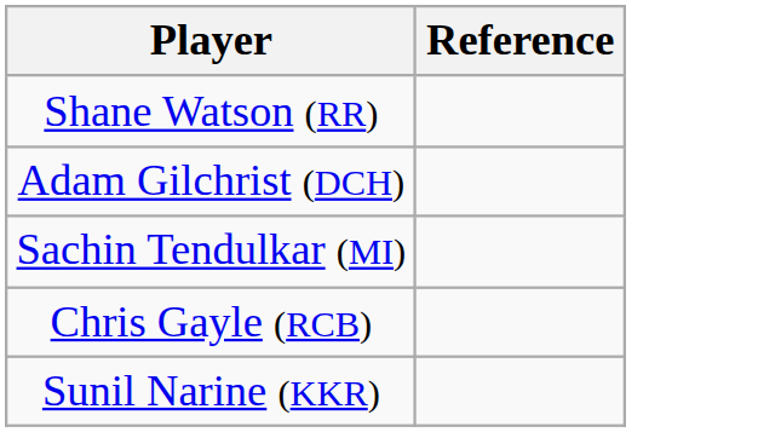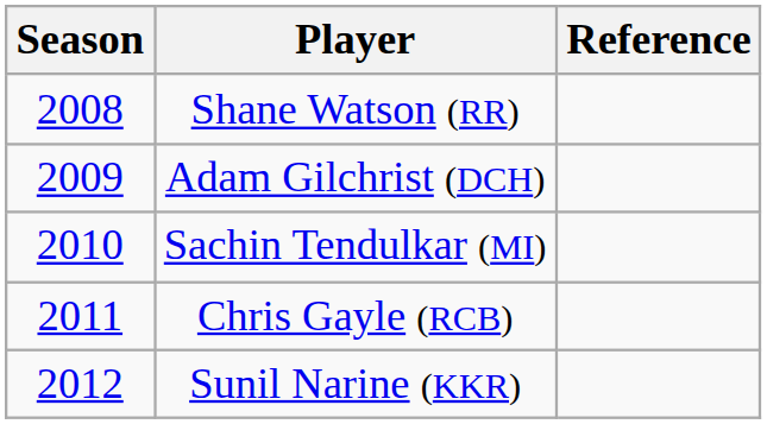+ column: Season | 2008 | 2009 | 2010 | 2011 | 2012
